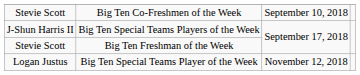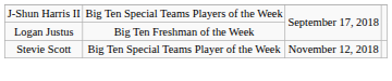- row: Stevie Scott | Big Ten Co-Freshmen of the Week | September 10, 2018
Big Ten Freshman of the Week | column 1: Stevie Scott -> Logan Justus
Big Ten Special Teams Player of the Week | column 1: Logan Justus -> Stevie Scott
